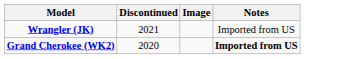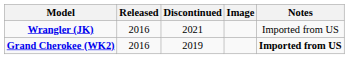+ column: Released | 2016 | 2016
Grand Cherokee (WK2) | Discontinued: 2020 -> 2019
